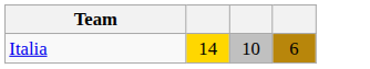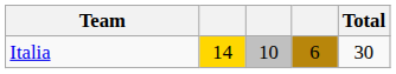+ column: Total | 30
